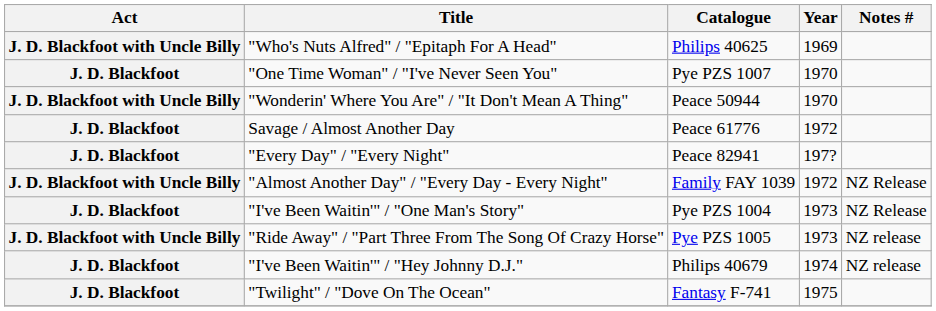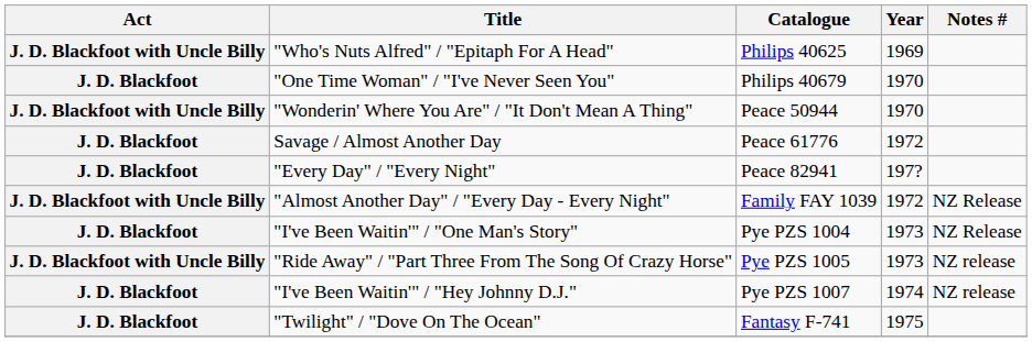"One Time Woman" / "I've Never Seen You" | Catalogue: Pye PZS 1007 -> Philips 40679
"I've Been Waitin'" / "Hey Johnny D.J." | Catalogue: Philips 40679 -> Pye PZS 1007
